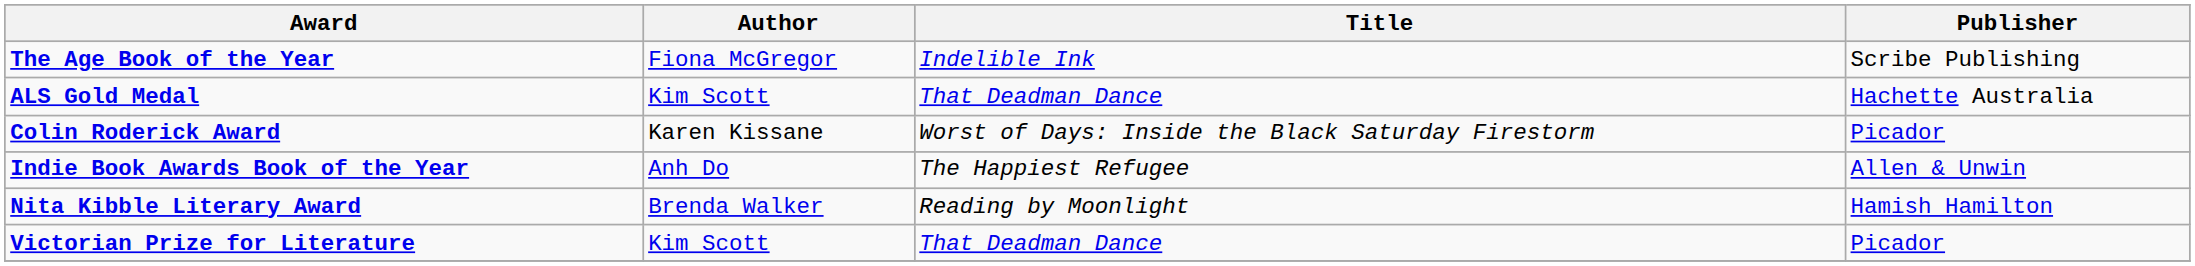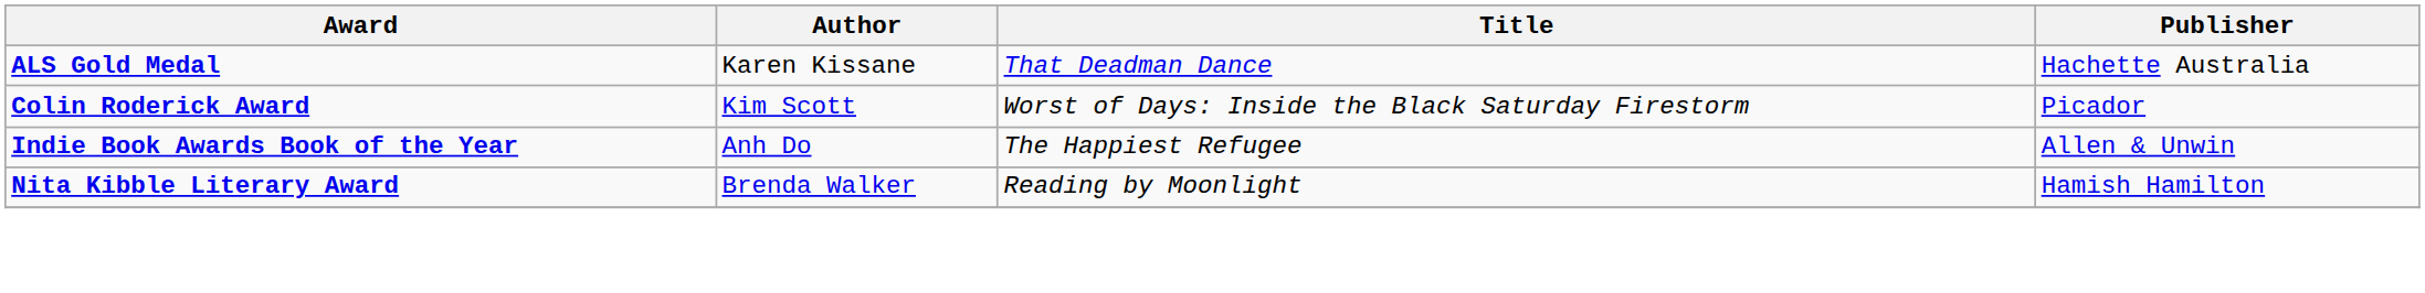- row: The Age Book of the Year | Fiona McGregor | Indelible Ink | Scribe Publishing
ALS Gold Medal | Author: Kim Scott -> Karen Kissane
Colin Roderick Award | Author: Karen Kissane -> Kim Scott
- row: Victorian Prize for Literature | Kim Scott | That Deadman Dance | Picador
